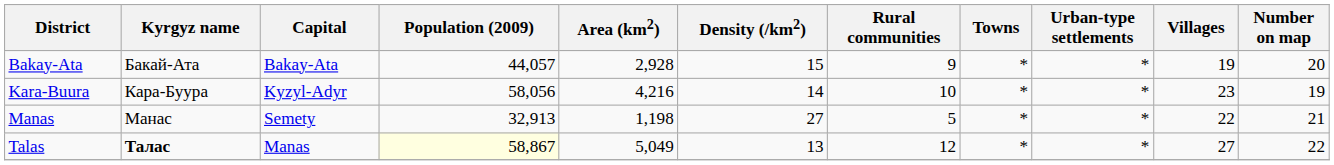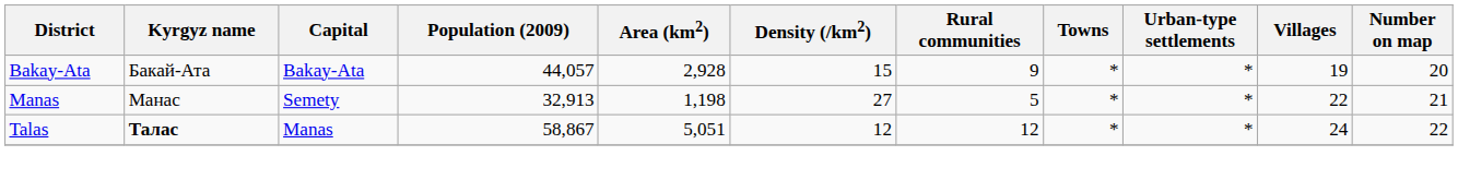- row: Kara-Buura | Кара-Буура | Kyzyl-Adyr | 58,056 | 4,216 | 14 | 10 | * | * | 23 | 19
Talas | Population (2009): lightyellow background -> no background
Talas | Area (km2): 5,049 -> 5,051
Talas | Density (/km2): 13 -> 12
Talas | Villages: 27 -> 24
